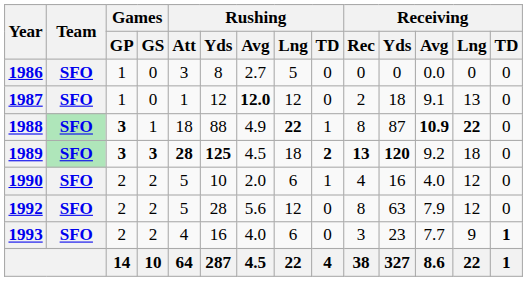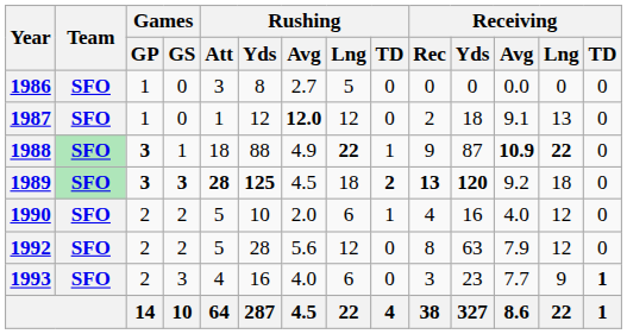1988 | Receiving / Rec: 8 -> 9
1993 | Games / GS: 2 -> 3
